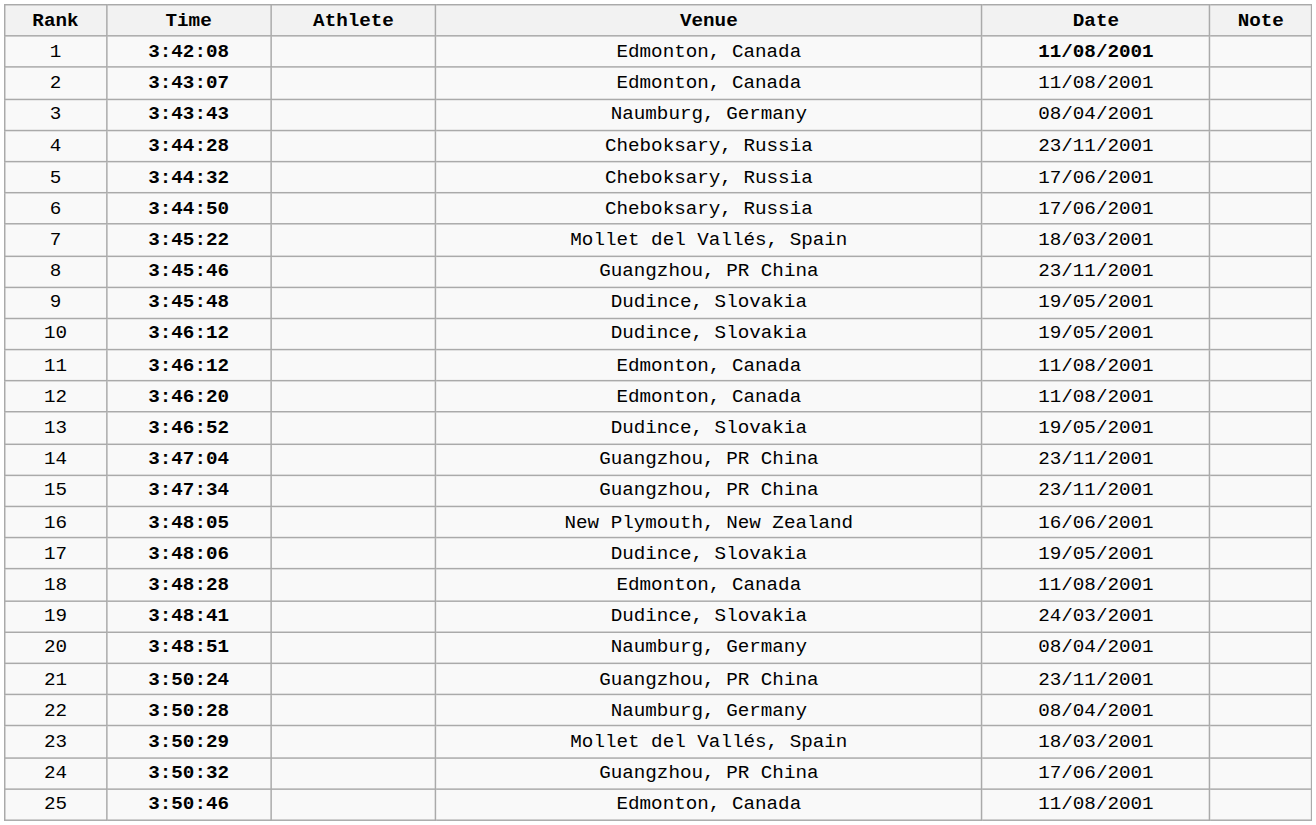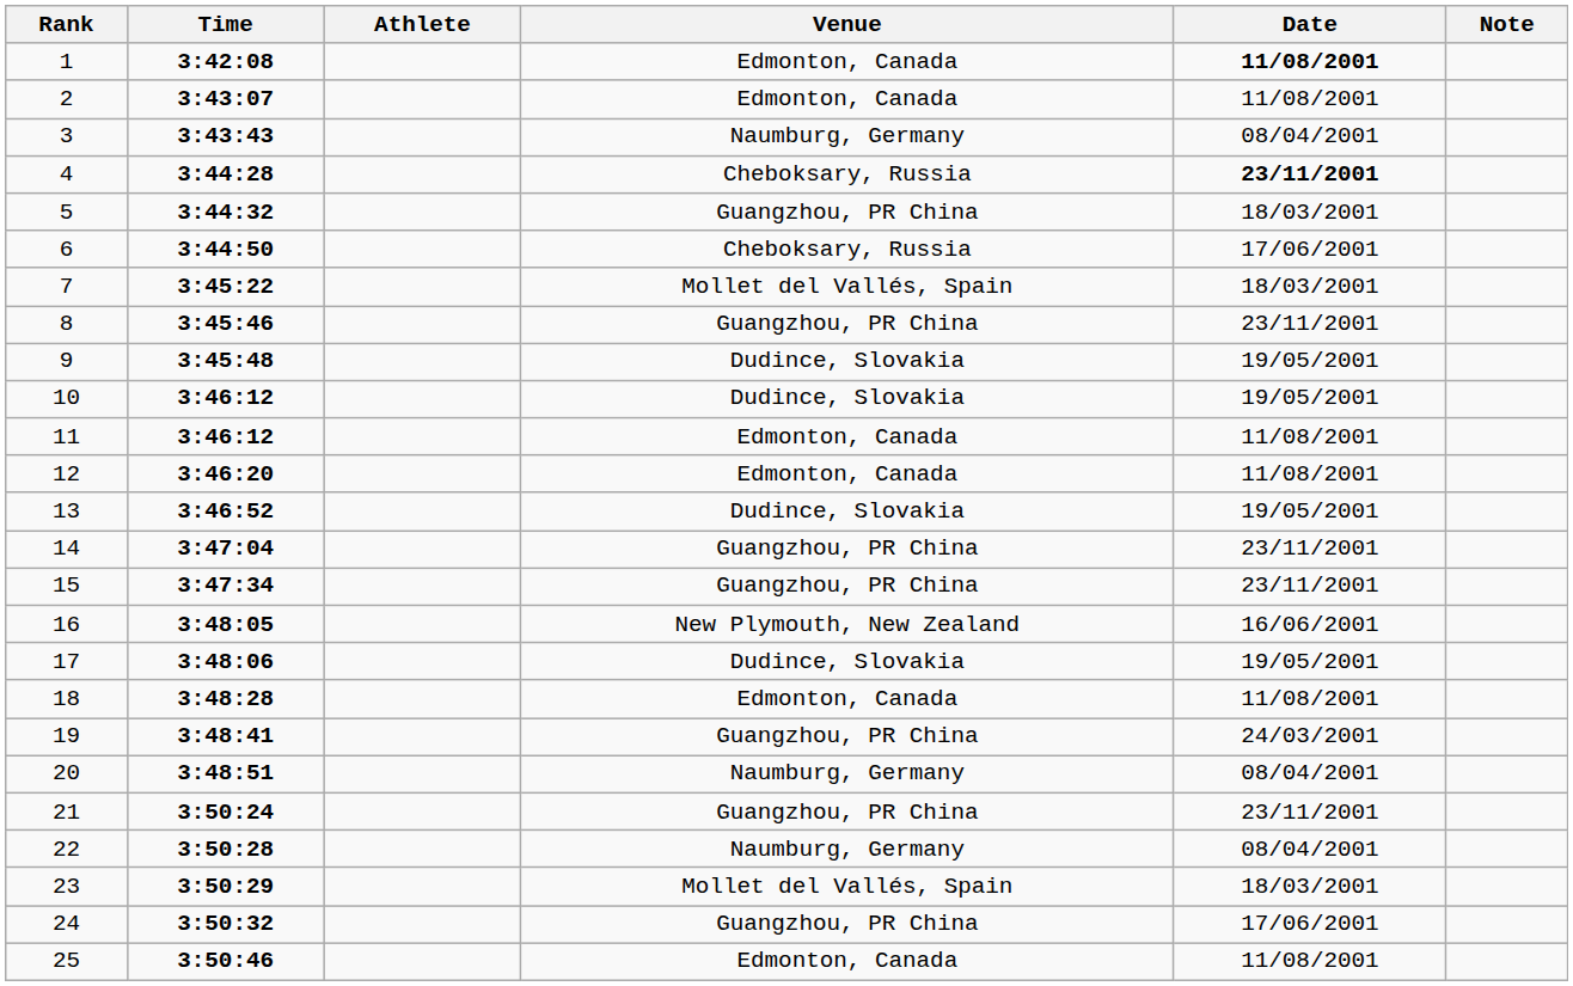4 | Date: normal -> bold
5 | Venue: Cheboksary, Russia -> Guangzhou, PR China
5 | Date: 17/06/2001 -> 18/03/2001
19 | Venue: Dudince, Slovakia -> Guangzhou, PR China
